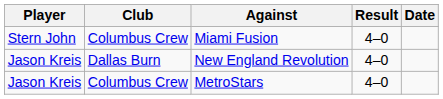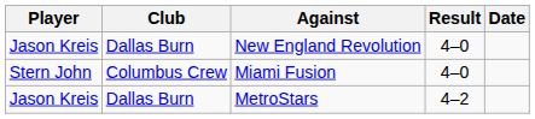rows swapped: New England Revolution <-> Miami Fusion
MetroStars | Club: Columbus Crew -> Dallas Burn
MetroStars | Result: 4–0 -> 4–2
